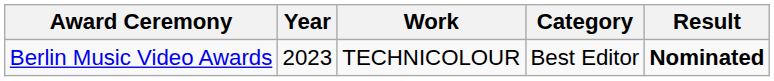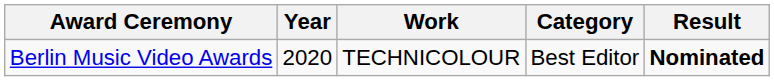Berlin Music Video Awards | Year: 2023 -> 2020
